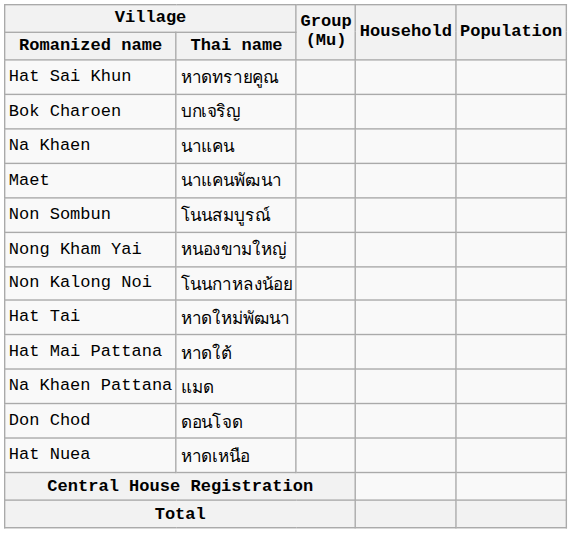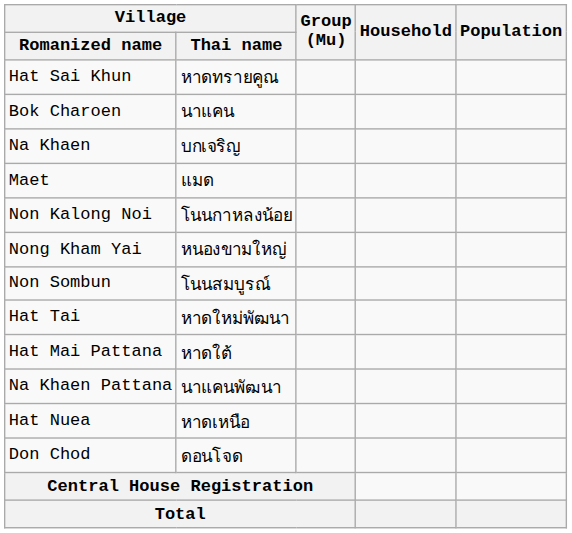Bok Charoen | Village / Thai name: บกเจริญ -> นาแคน
Na Khaen | Village / Thai name: นาแคน -> บกเจริญ
Maet | Village / Thai name: นาแคนพัฒนา -> แมด
rows swapped: Non Sombun <-> Non Kalong Noi
Na Khaen Pattana | Village / Thai name: แมด -> นาแคนพัฒนา
rows swapped: Hat Nuea <-> Don Chod
